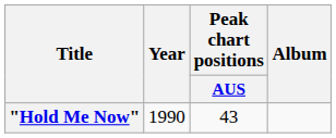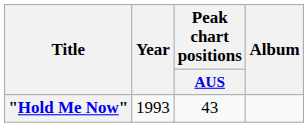"Hold Me Now" | Year: 1990 -> 1993
